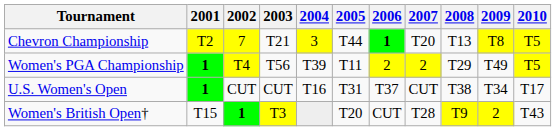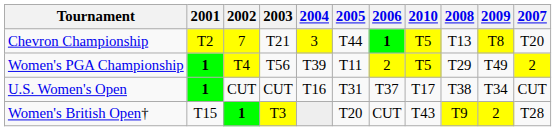columns swapped: 2007 <-> 2010
